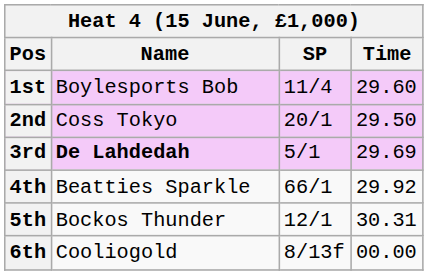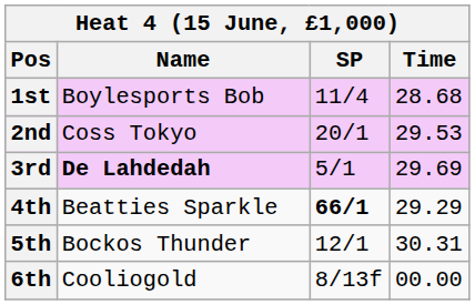1st | Time: 29.60 -> 28.68
2nd | Time: 29.50 -> 29.53
4th | SP: normal -> bold
4th | Time: 29.92 -> 29.29
